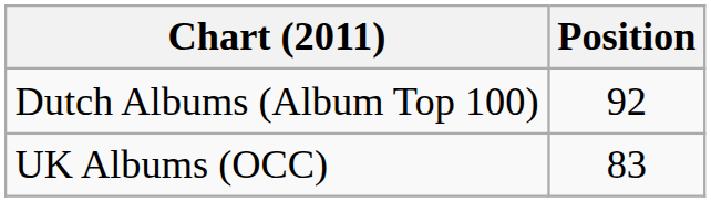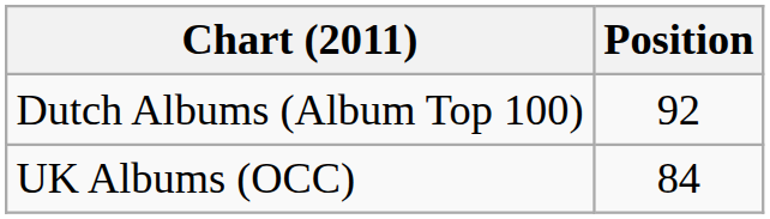UK Albums (OCC) | Position: 83 -> 84
